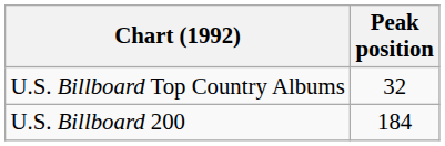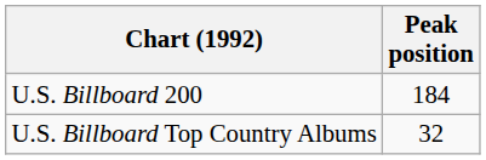rows swapped: U.S. Billboard Top Country Albums <-> U.S. Billboard 200
